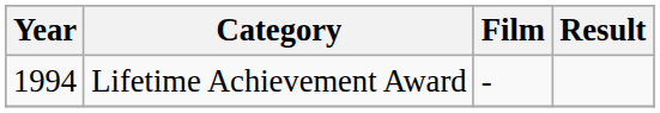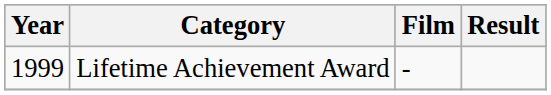Lifetime Achievement Award | Year: 1994 -> 1999
